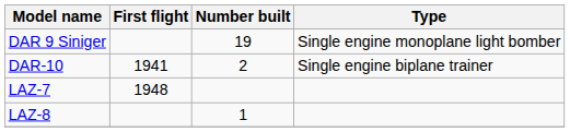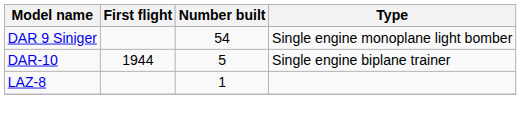DAR 9 Siniger | Number built: 19 -> 54
DAR-10 | First flight: 1941 -> 1944
DAR-10 | Number built: 2 -> 5
- row: LAZ-7 | 1948
